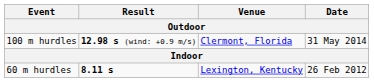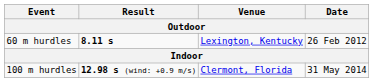rows swapped: 100 m hurdles <-> 60 m hurdles
